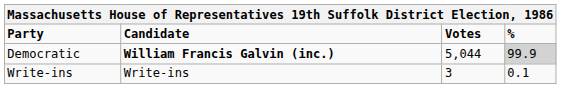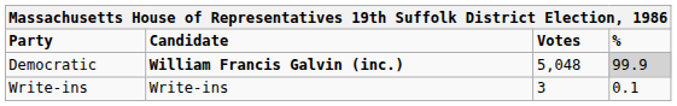Democratic | Votes: 5,044 -> 5,048
